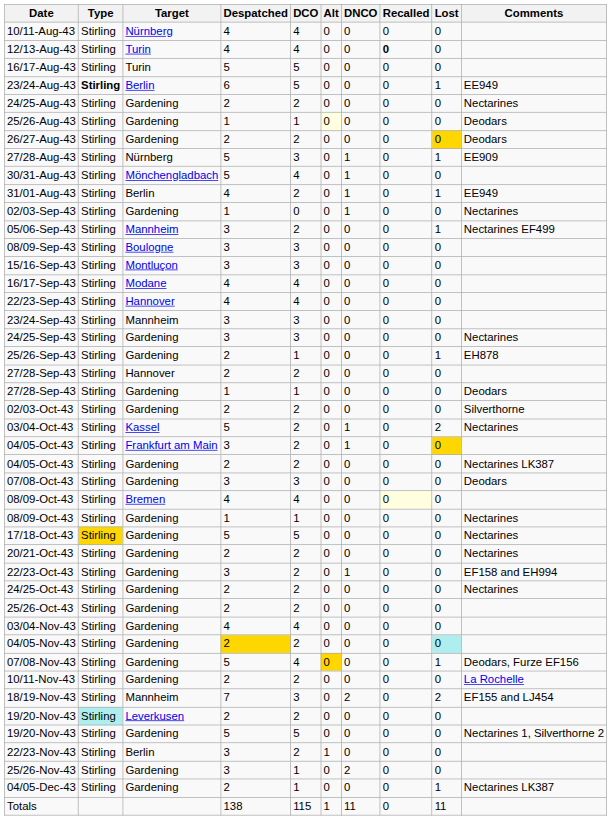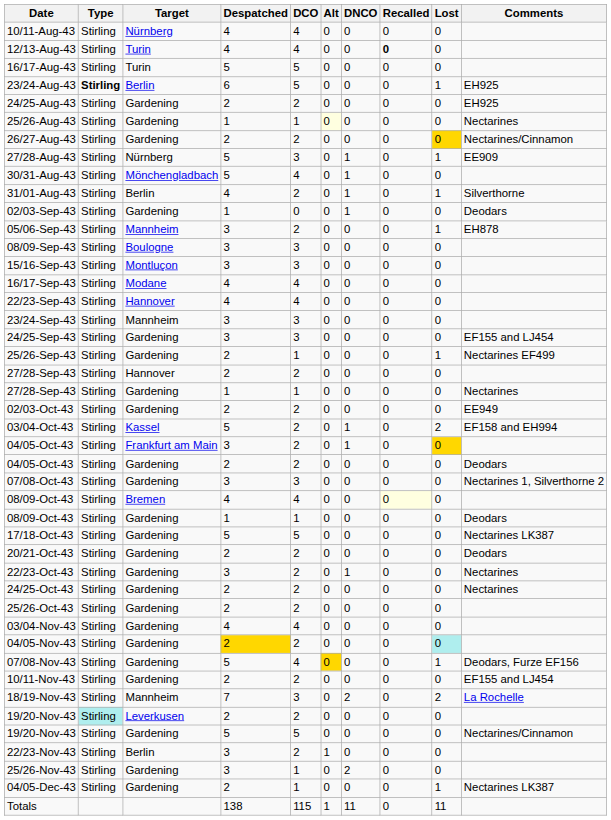23/24-Aug-43 | Comments: EE949 -> EH925
24/25-Aug-43 | Comments: Nectarines -> EH925
25/26-Aug-43 | Comments: Deodars -> Nectarines
26/27-Aug-43 | Comments: Deodars -> Nectarines/Cinnamon
31/01-Aug-43 | Comments: EE949 -> Silverthorne
02/03-Sep-43 | Comments: Nectarines -> Deodars
05/06-Sep-43 | Comments: Nectarines EF499 -> EH878
24/25-Sep-43 | Comments: Nectarines -> EF155 and LJ454
25/26-Sep-43 | Comments: EH878 -> Nectarines EF499
27/28-Sep-43 / Gardening | Comments: Deodars -> Nectarines
02/03-Oct-43 | Comments: Silverthorne -> EE949
03/04-Oct-43 | Comments: Nectarines -> EF158 and EH994
04/05-Oct-43 / Gardening | Comments: Nectarines LK387 -> Deodars
07/08-Oct-43 | Comments: Deodars -> Nectarines 1, Silverthorne 2
08/09-Oct-43 / Gardening | Comments: Nectarines -> Deodars
17/18-Oct-43 | Type: gold background -> no background
17/18-Oct-43 | Comments: Nectarines -> Nectarines LK387
20/21-Oct-43 | Comments: Nectarines -> Deodars
22/23-Oct-43 | Comments: EF158 and EH994 -> Nectarines
10/11-Nov-43 | Comments: La Rochelle -> EF155 and LJ454
18/19-Nov-43 | Comments: EF155 and LJ454 -> La Rochelle
19/20-Nov-43 / Gardening | Comments: Nectarines 1, Silverthorne 2 -> Nectarines/Cinnamon
